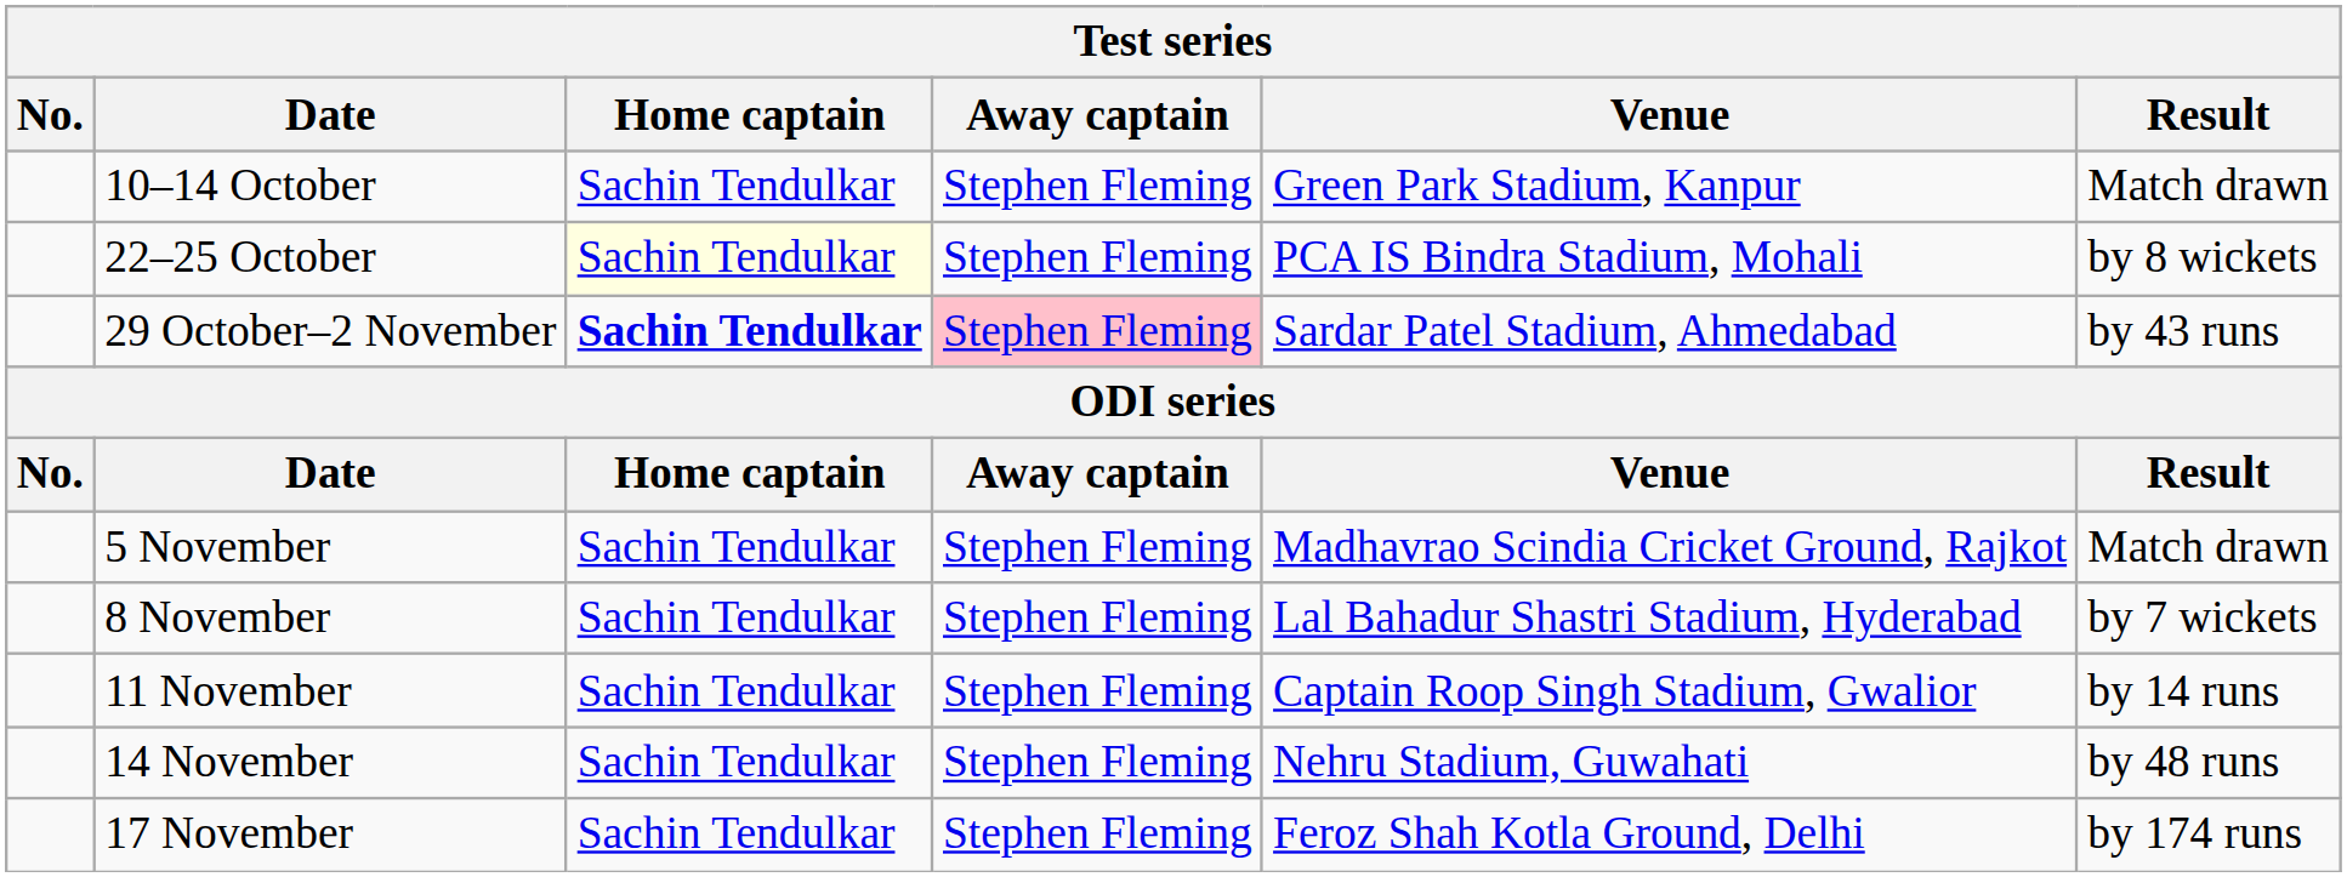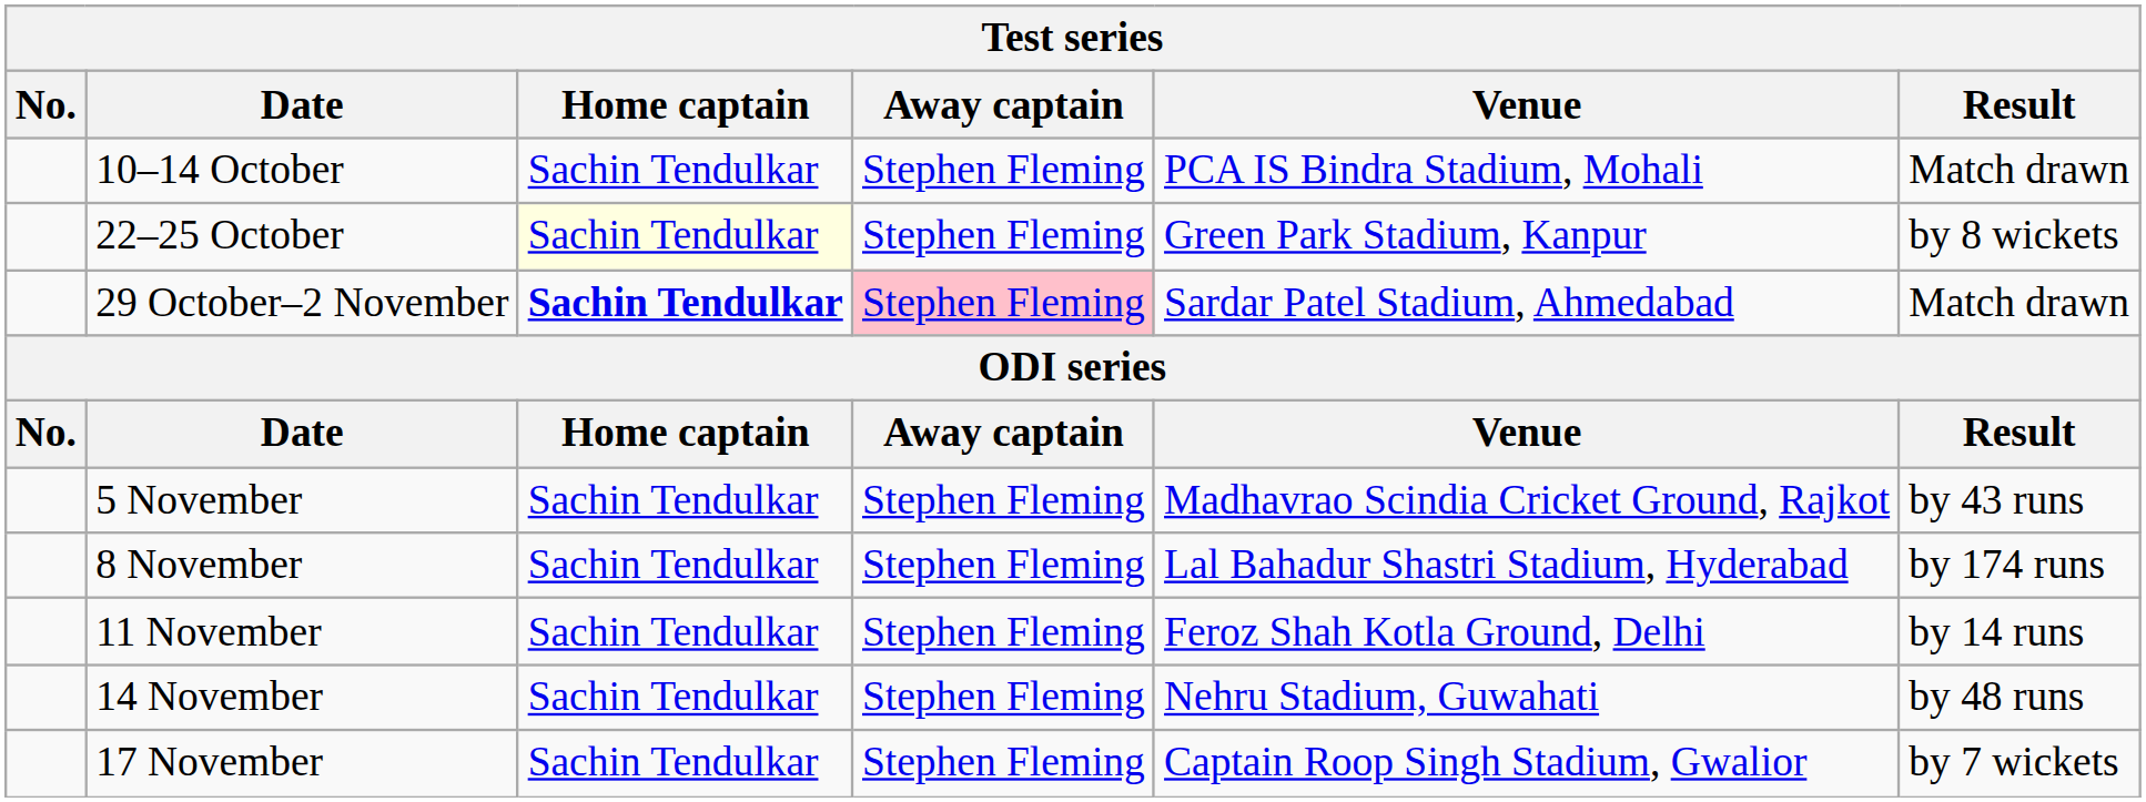10–14 October | Venue: Green Park Stadium, Kanpur -> PCA IS Bindra Stadium, Mohali
22–25 October | Venue: PCA IS Bindra Stadium, Mohali -> Green Park Stadium, Kanpur
29 October–2 November | Result: by 43 runs -> Match drawn
5 November | Result: Match drawn -> by 43 runs
8 November | Result: by 7 wickets -> by 174 runs
11 November | Venue: Captain Roop Singh Stadium, Gwalior -> Feroz Shah Kotla Ground, Delhi
17 November | Venue: Feroz Shah Kotla Ground, Delhi -> Captain Roop Singh Stadium, Gwalior
17 November | Result: by 174 runs -> by 7 wickets
